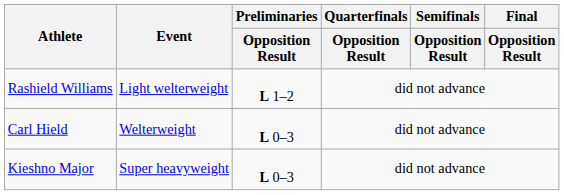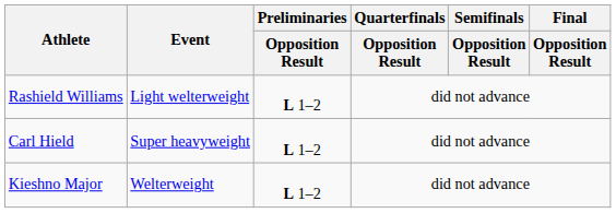Carl Hield | Event: Welterweight -> Super heavyweight
Carl Hield | Preliminaries / Opposition Result: L 0–3 -> L 1–2
Kieshno Major | Event: Super heavyweight -> Welterweight
Kieshno Major | Preliminaries / Opposition Result: L 0–3 -> L 1–2
